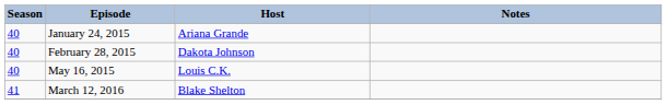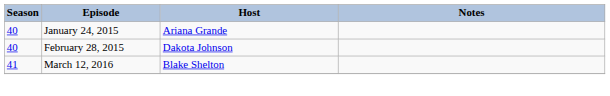- row: 40 | May 16, 2015 | Louis C.K.
